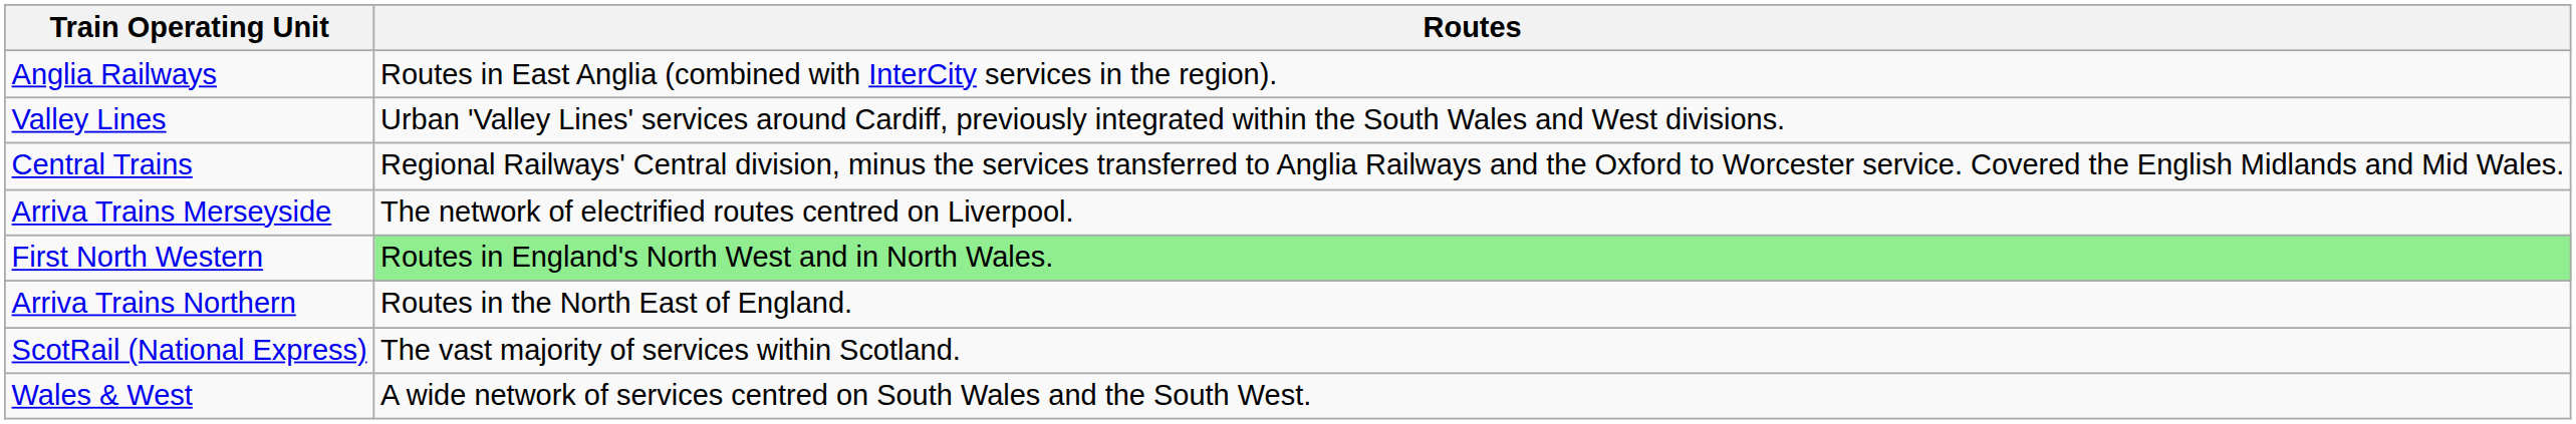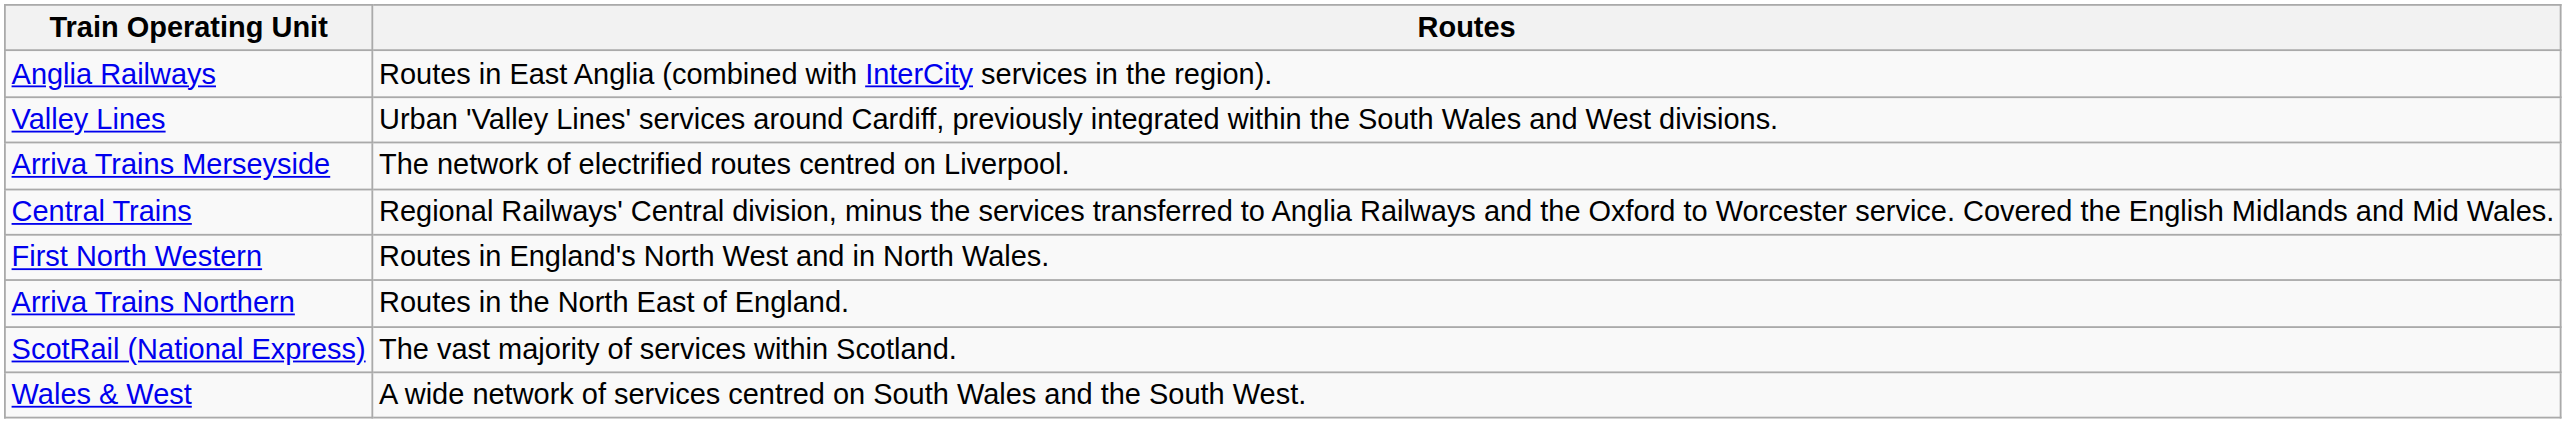rows swapped: Central Trains <-> Arriva Trains Merseyside
First North Western | Routes: lightgreen background -> no background
